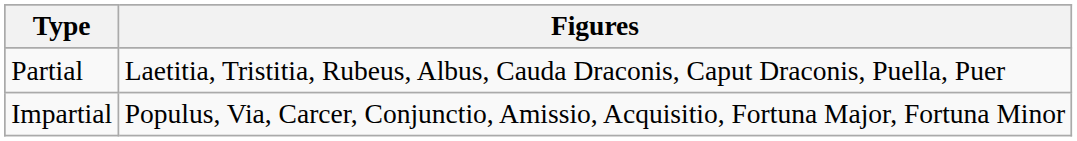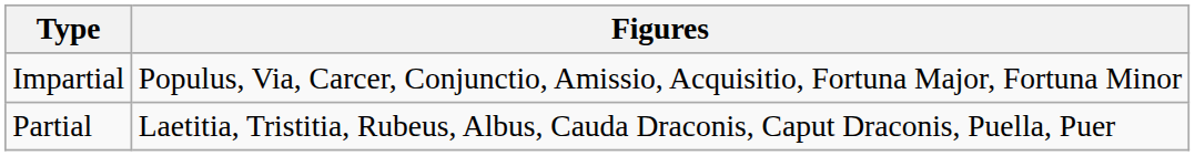rows swapped: Impartial <-> Partial
